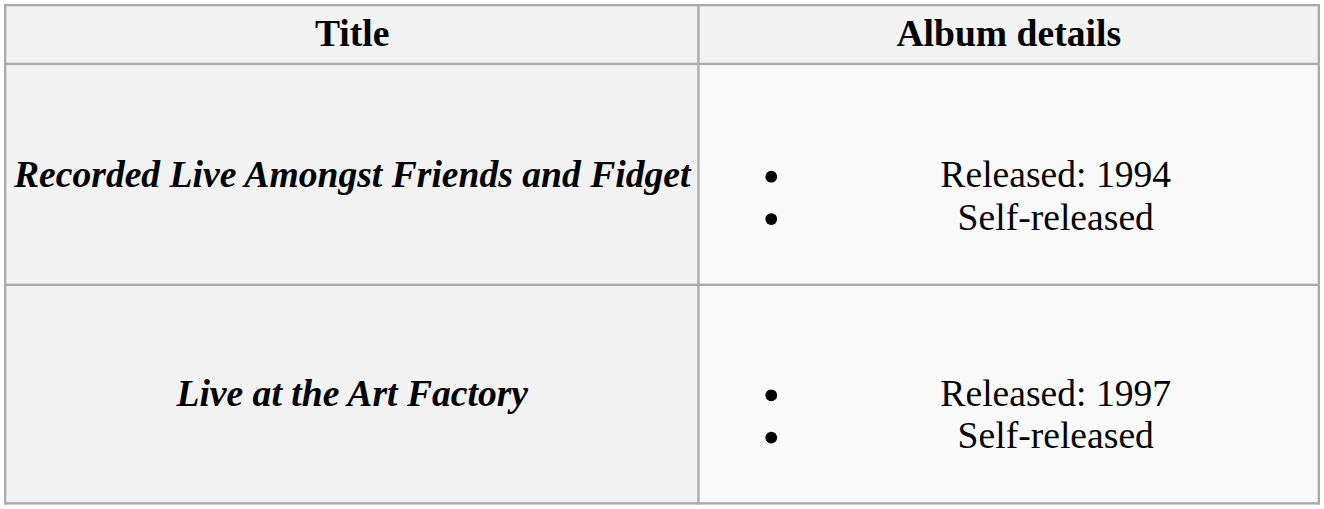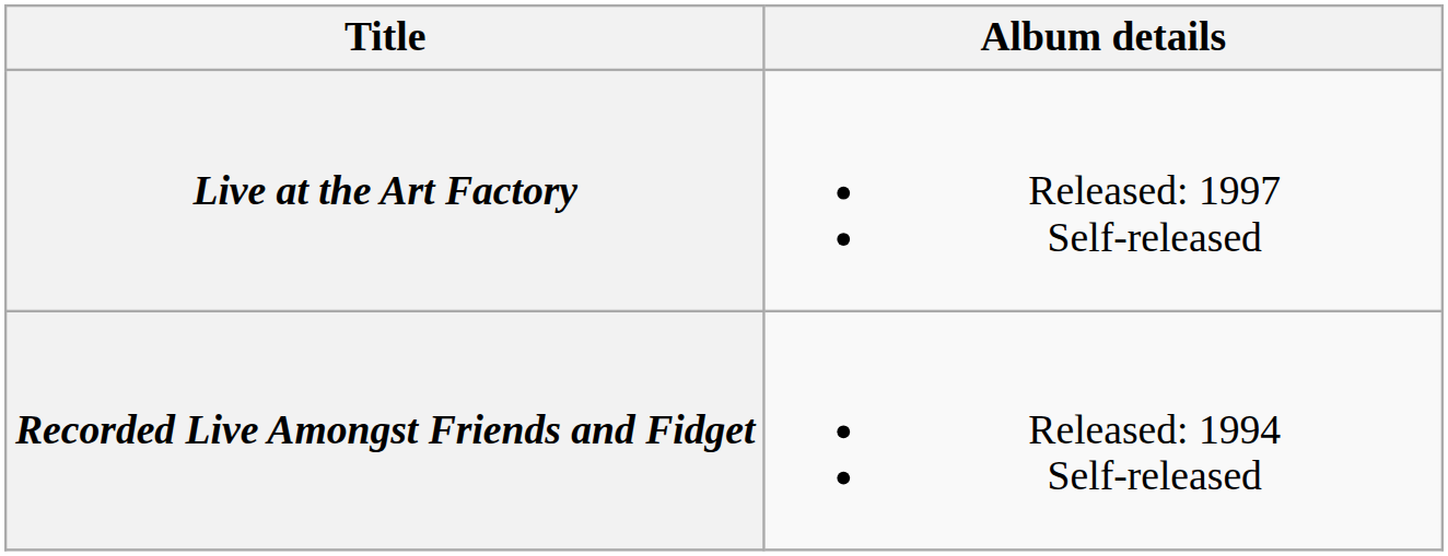rows swapped: Recorded Live Amongst Friends and Fidget <-> Live at the Art Factory
